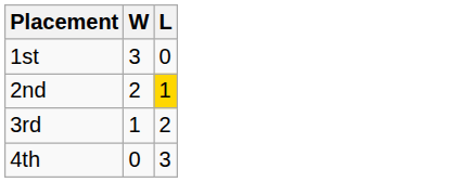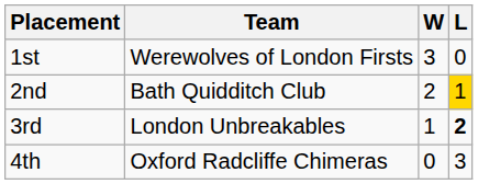+ column: Team | Werewolves of London Firsts | Bath Quidditch Club | London Unbreakables | Oxford Radcliffe Chimeras
3rd | L: normal -> bold
